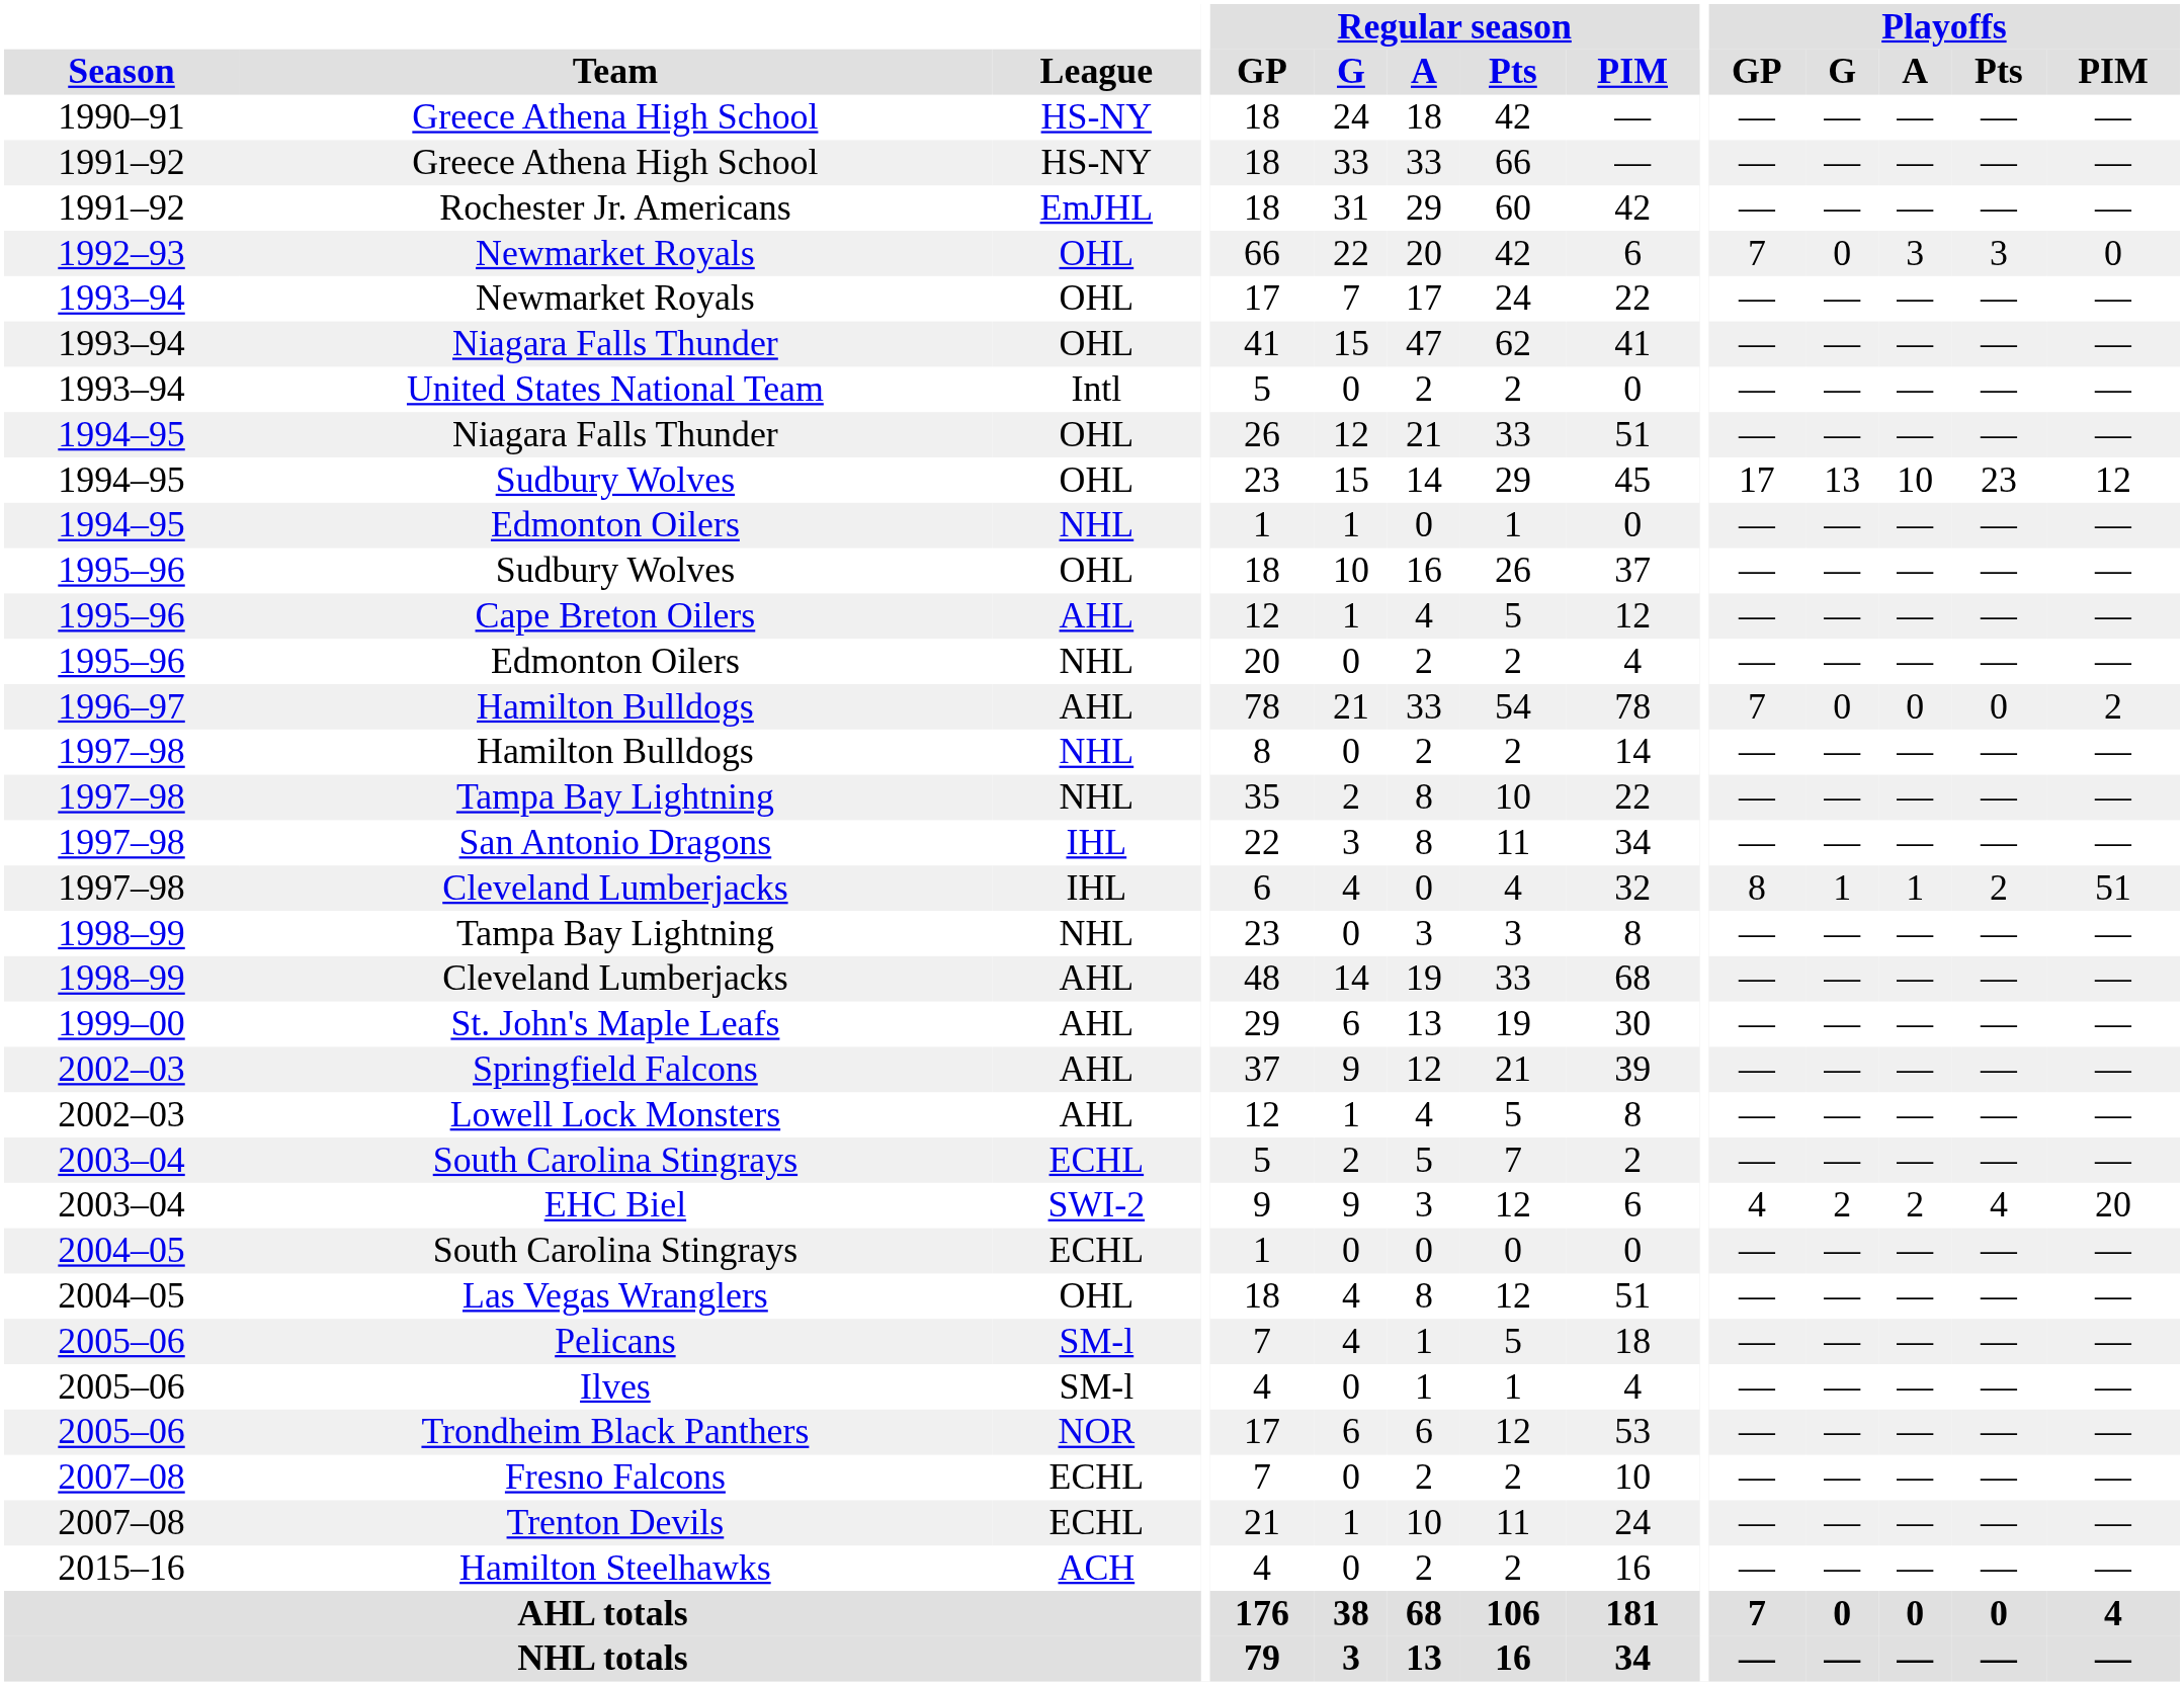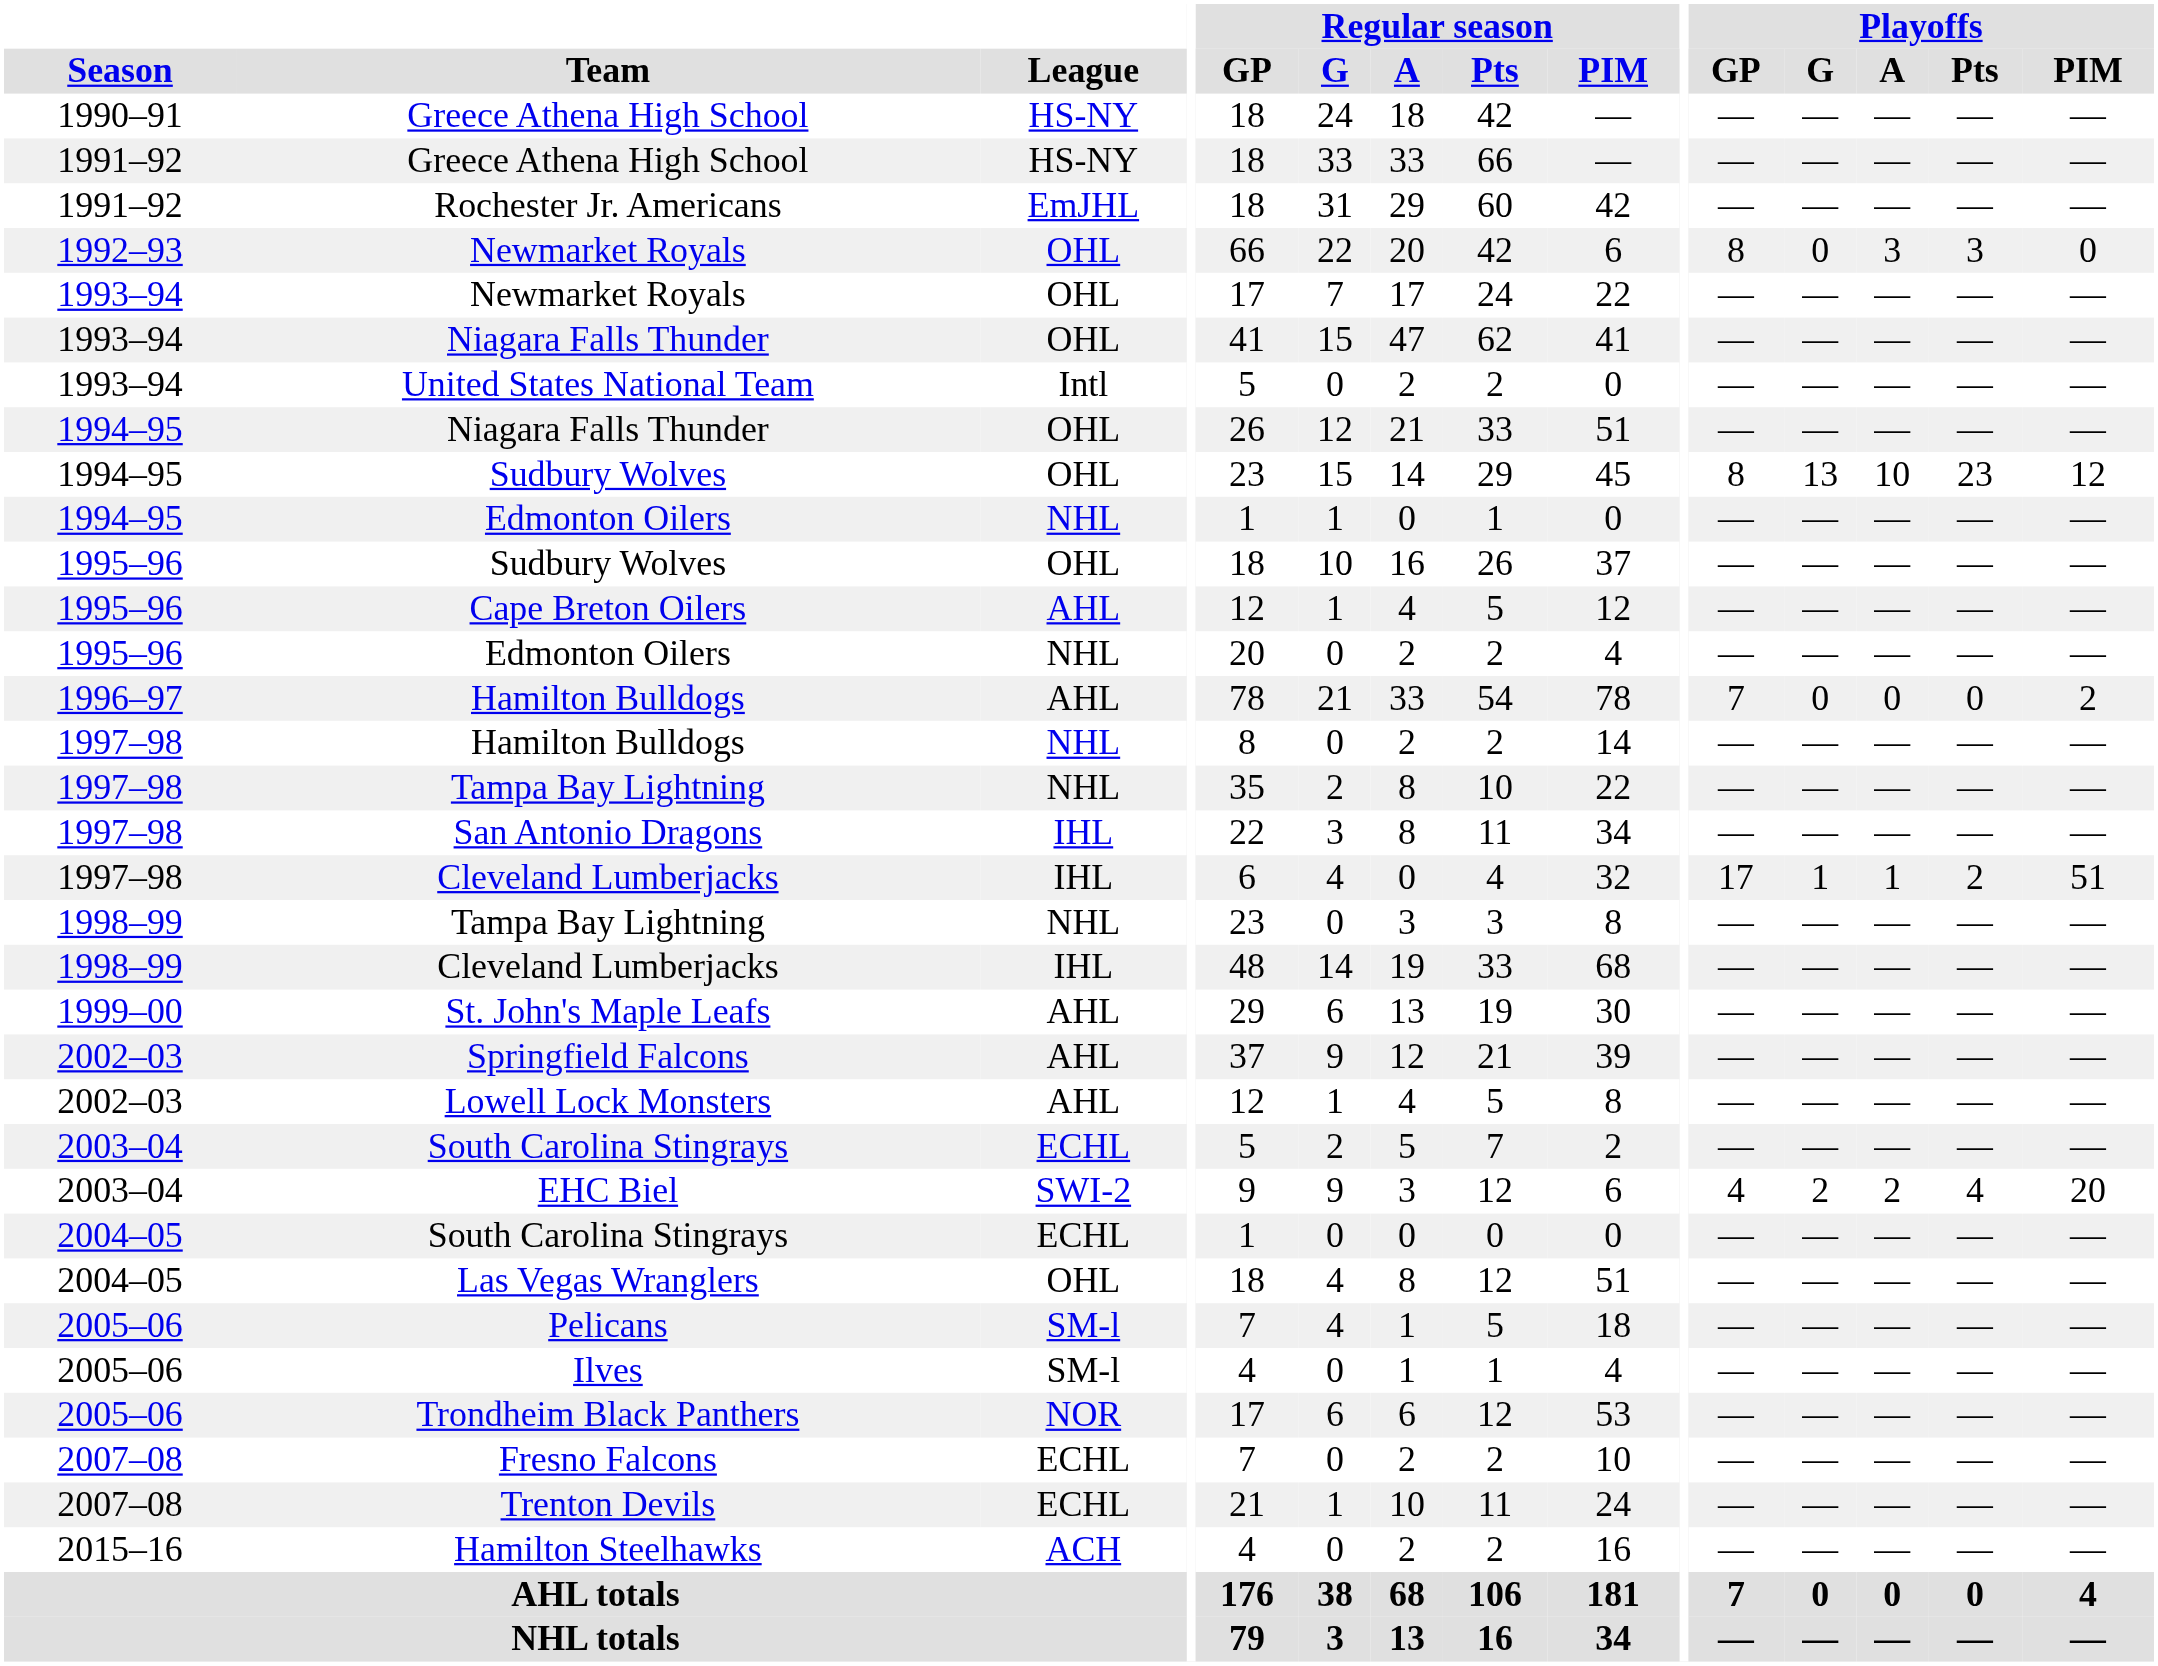1992–93 / Newmarket Royals | Playoffs / GP: 7 -> 8
1994–95 / Sudbury Wolves | Playoffs / GP: 17 -> 8
1997–98 / Cleveland Lumberjacks | Playoffs / GP: 8 -> 17
1998–99 / Cleveland Lumberjacks | League: AHL -> IHL
